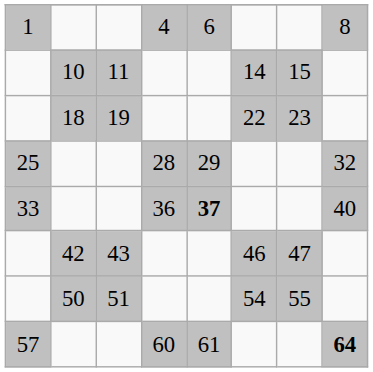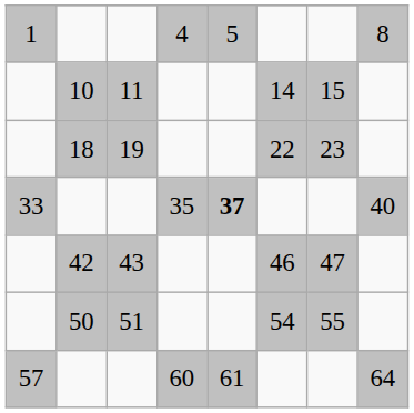1 | column 5: 6 -> 5
- row: 25 | 28 | 29 | 32
33 | column 4: 36 -> 35
57 | column 8: bold -> normal
